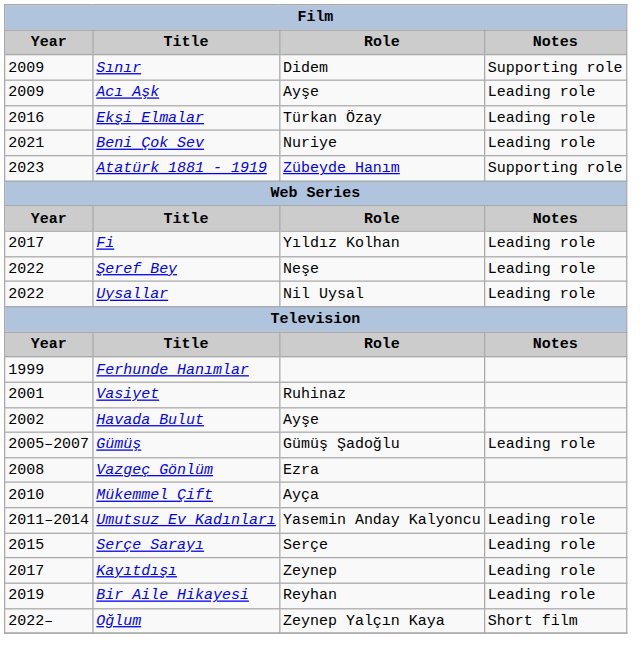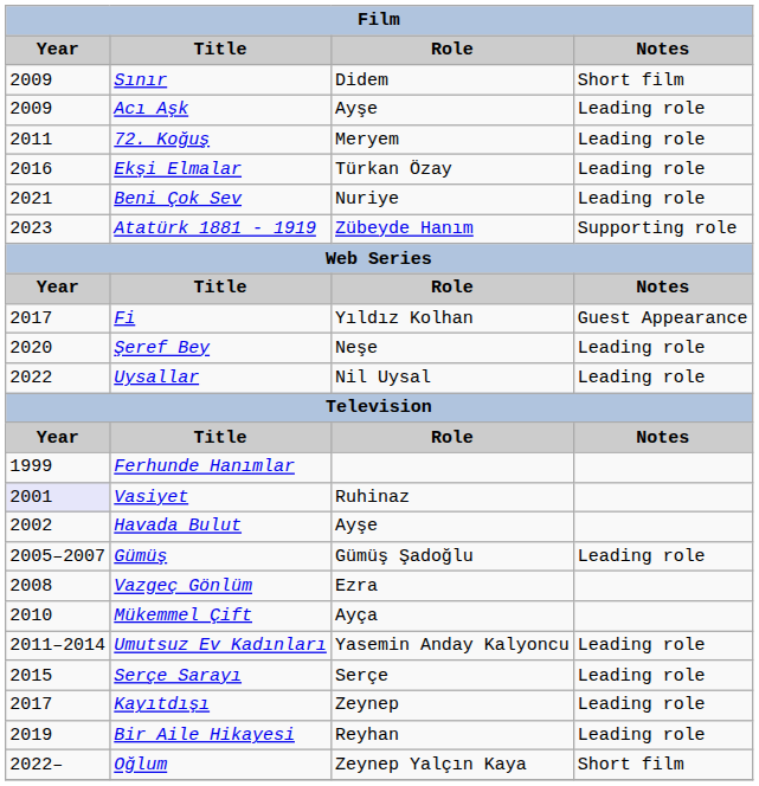Sınır | Notes: Supporting role -> Short film
+ row: 2011 | 72. Koğuş | Meryem | Leading role
Fi | Notes: Leading role -> Guest Appearance
Şeref Bey | Year: 2022 -> 2020
Vasiyet | Year: no background -> lavender background
